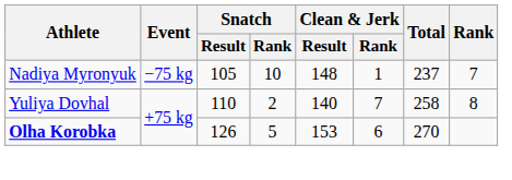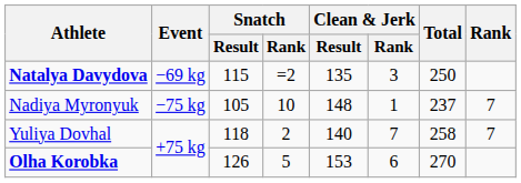+ row: Natalya Davydova | −69 kg | 115 | =2 | 135 | 3 | 250
Yuliya Dovhal | Snatch / Result: 110 -> 118
Yuliya Dovhal | Rank: 8 -> 7
